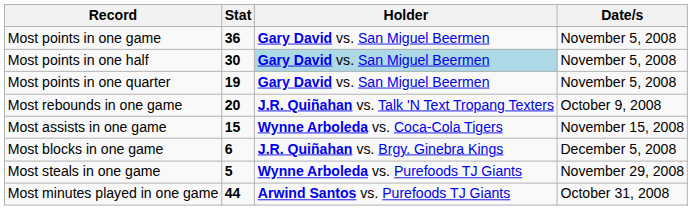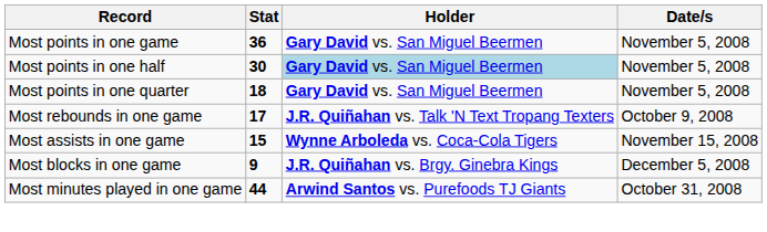Most points in one quarter | Stat: 19 -> 18
Most rebounds in one game | Stat: 20 -> 17
Most blocks in one game | Stat: 6 -> 9
- row: Most steals in one game | 5 | Wynne Arboleda vs. Purefoods TJ Giants | November 29, 2008
